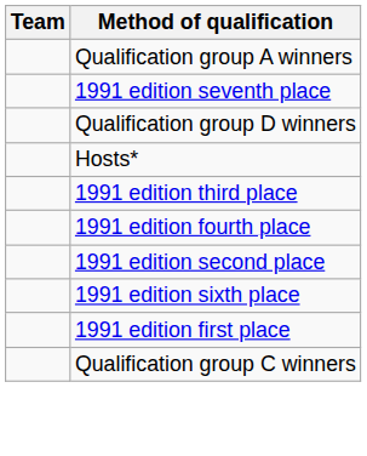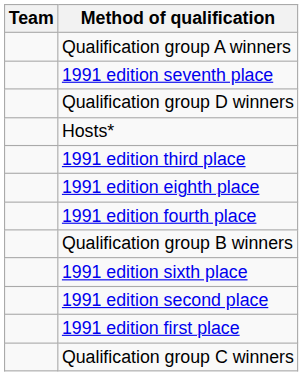+ row: 1991 edition eighth place
+ row: Qualification group B winners
rows swapped: 1991 edition second place <-> 1991 edition sixth place
